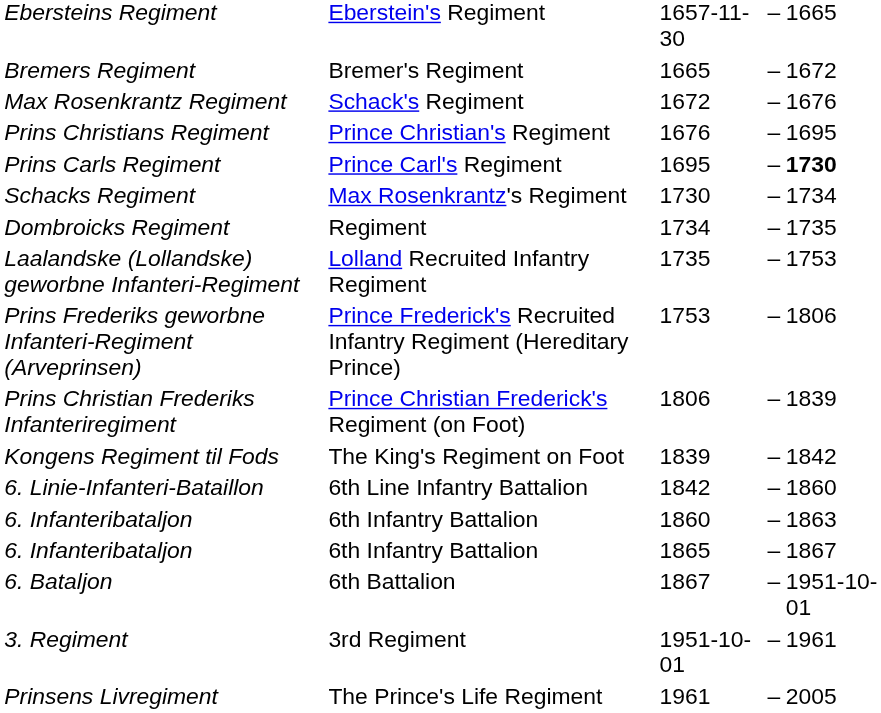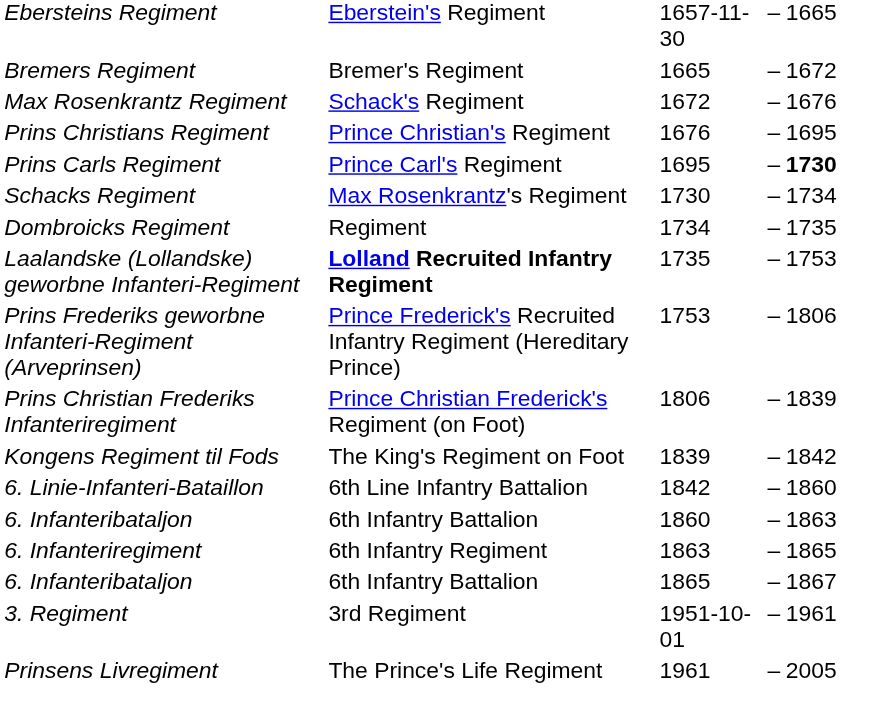Laalandske (Lollandske) geworbne Infanteri-Regiment | column 2: normal -> bold
+ row: 6. Infanteriregiment | 6th Infantry Regiment | 1863 | – | 1865
- row: 6. Bataljon | 6th Battalion | 1867 | – | 1951-10-01
